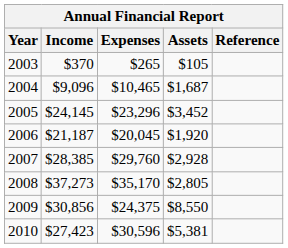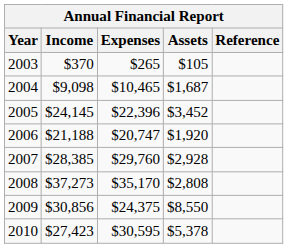2004 | Income: $9,096 -> $9,098
2005 | Expenses: $23,296 -> $22,396
2006 | Income: $21,187 -> $21,188
2006 | Expenses: $20,045 -> $20,747
2008 | Assets: $2,805 -> $2,808
2010 | Expenses: $30,596 -> $30,595
2010 | Assets: $5,381 -> $5,378
